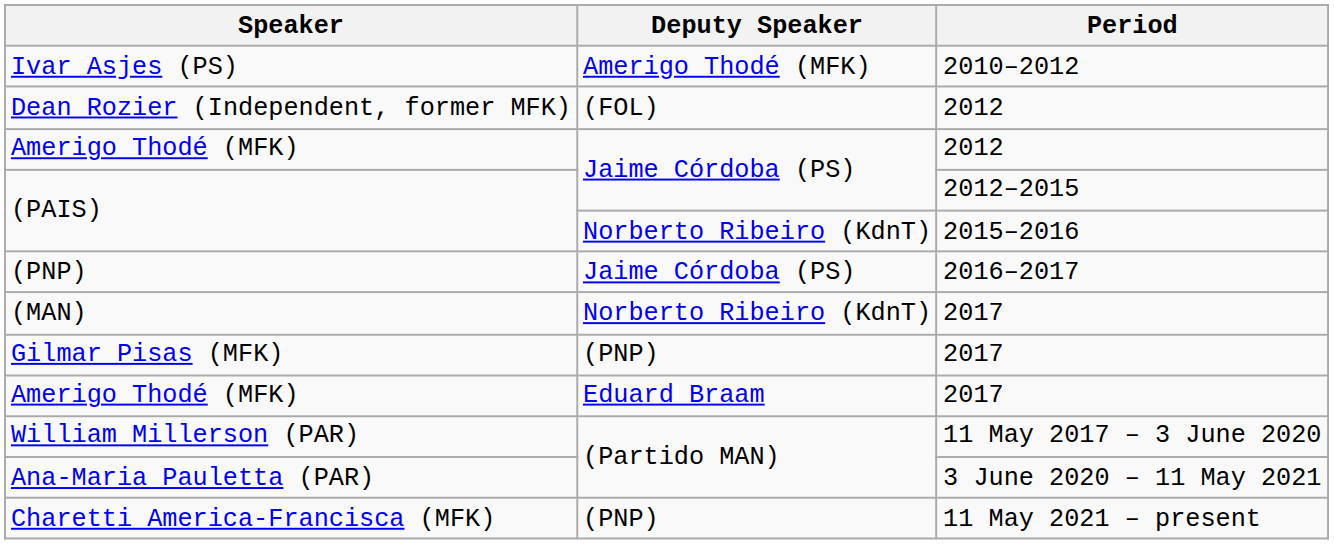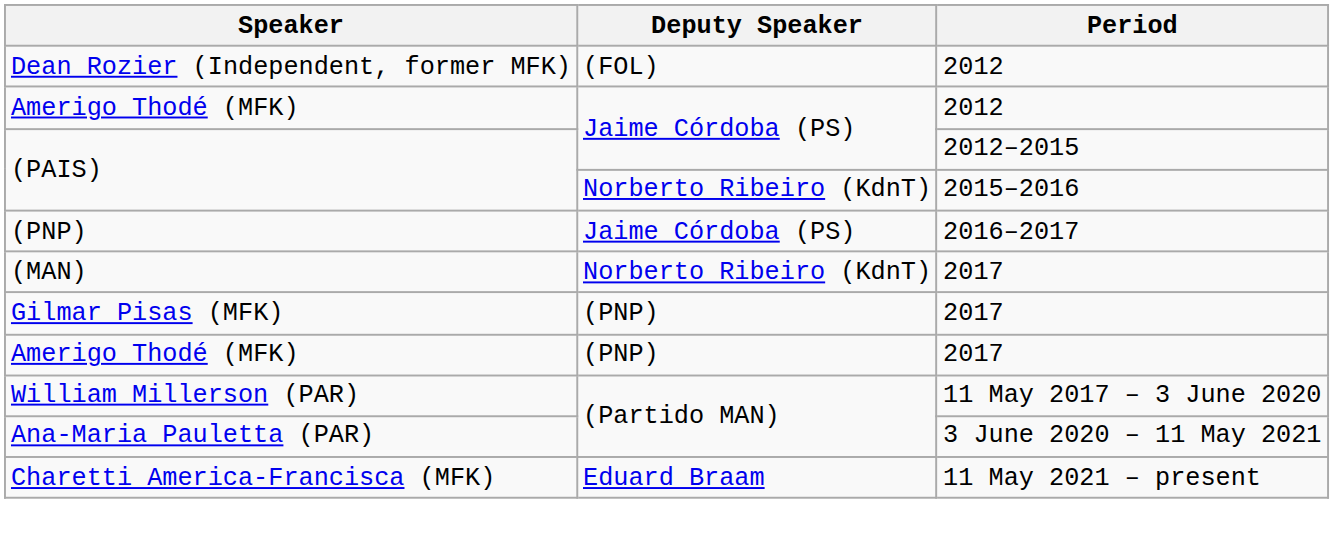- row: Ivar Asjes (PS) | Amerigo Thodé (MFK) | 2010–2012
Amerigo Thodé (MFK) / 2017 | Deputy Speaker: Eduard Braam -> (PNP)
Charetti America-Francisca (MFK) | Deputy Speaker: (PNP) -> Eduard Braam
